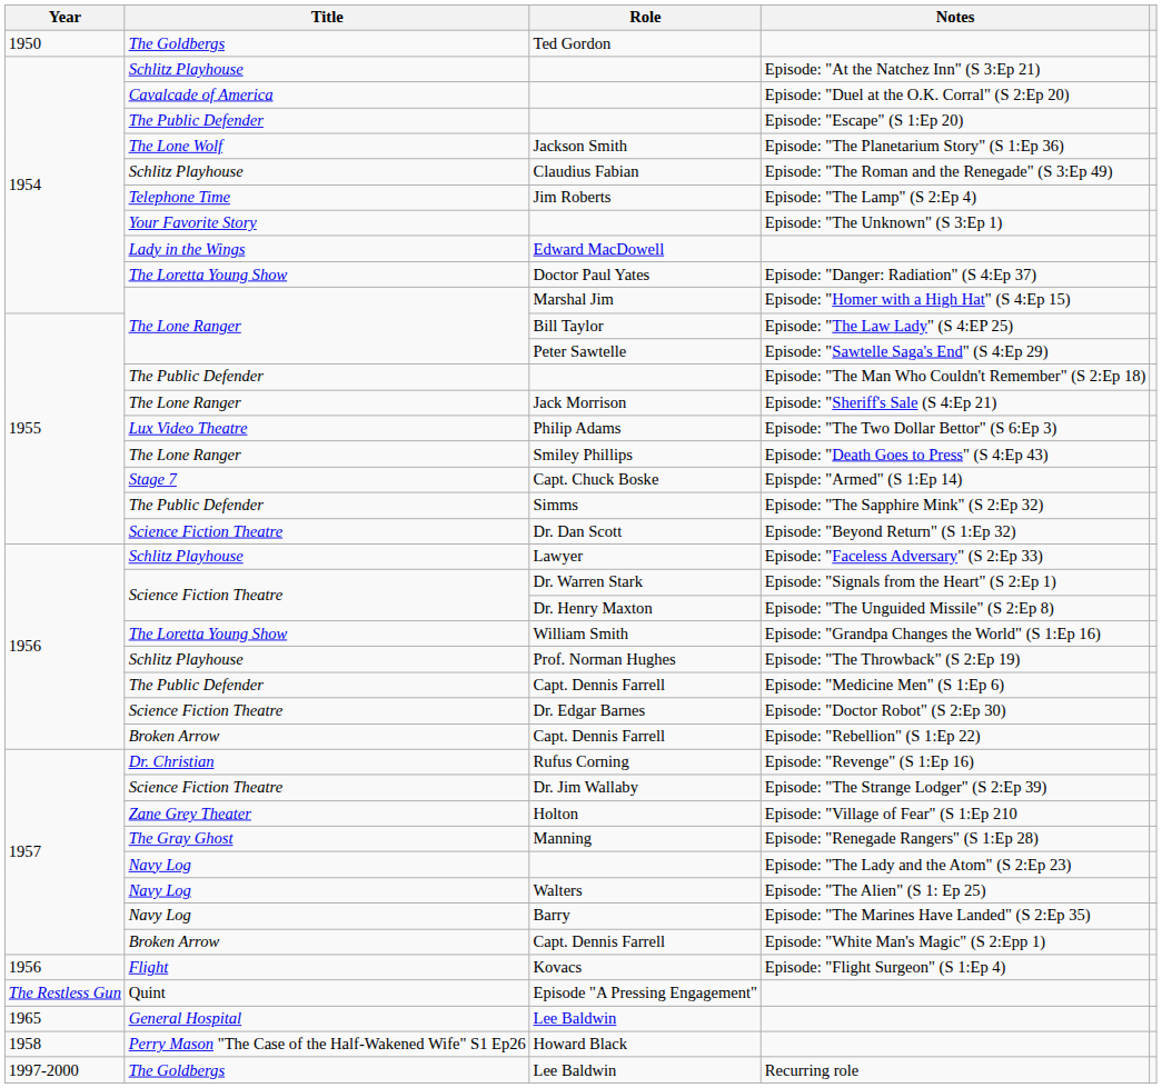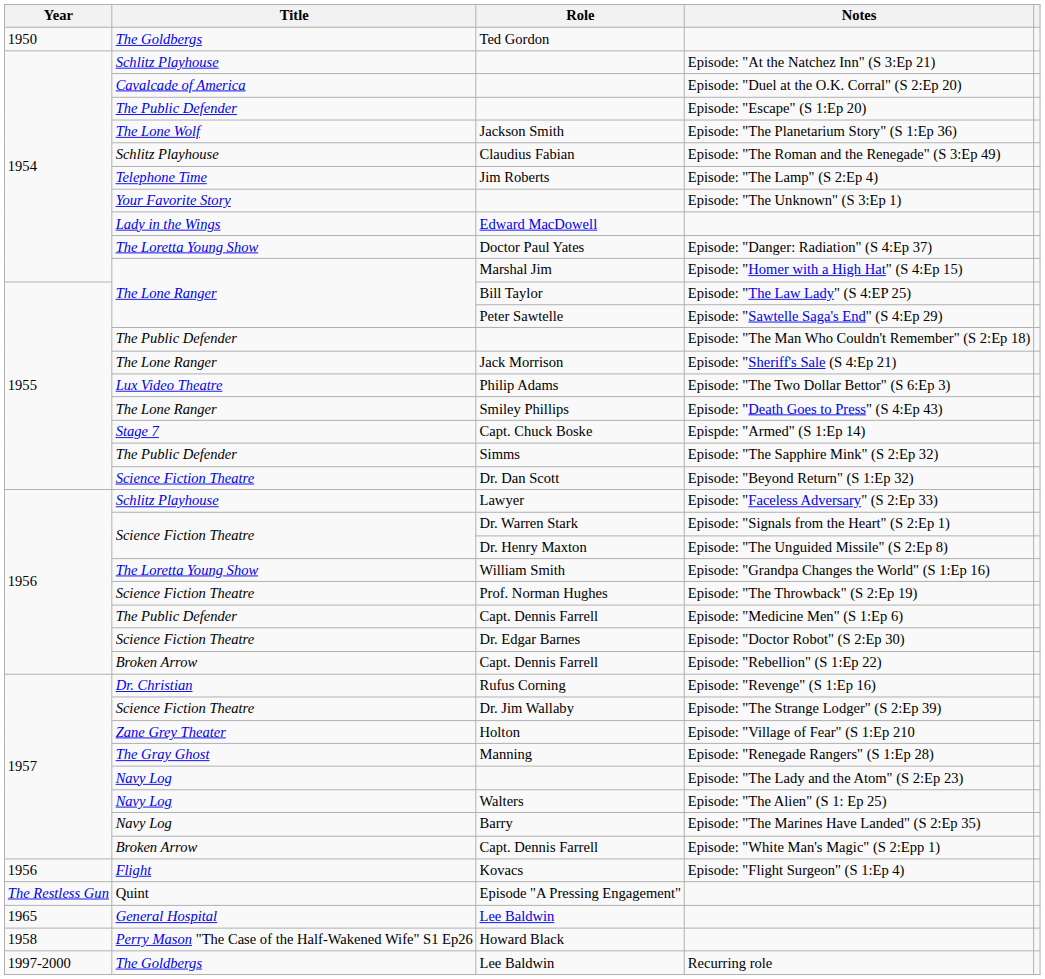Episode: "The Throwback" (S 2:Ep 19) | Title: Schlitz Playhouse -> Science Fiction Theatre
